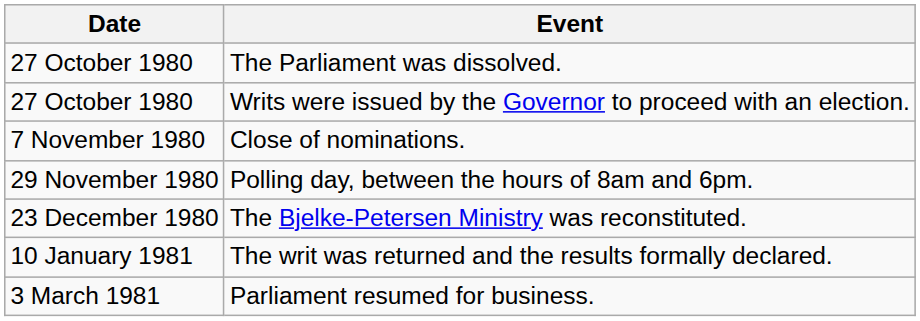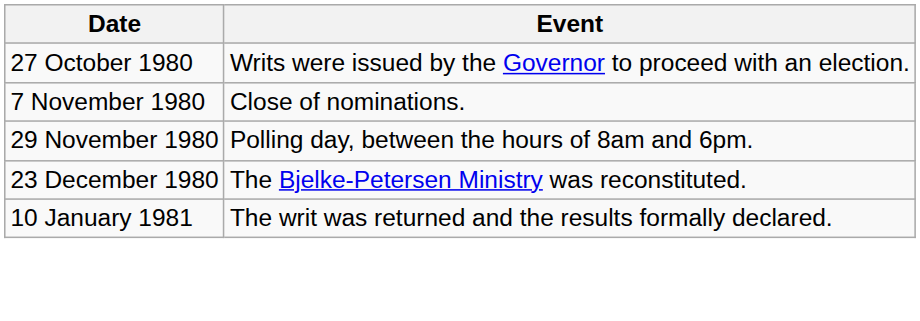- row: 27 October 1980 | The Parliament was dissolved.
- row: 3 March 1981 | Parliament resumed for business.
